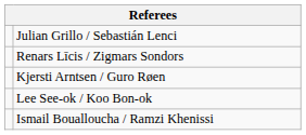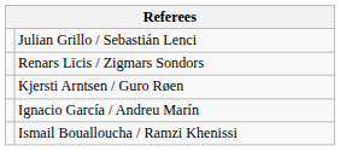- row: Lee See-ok / Koo Bon-ok
+ row: Ignacio García / Andreu Marín
